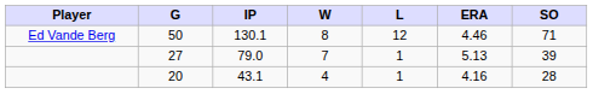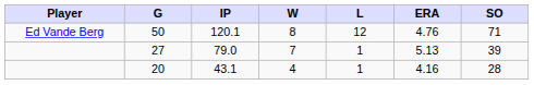50 | IP: 130.1 -> 120.1
50 | ERA: 4.46 -> 4.76
